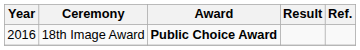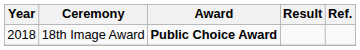18th Image Award | Year: 2016 -> 2018
